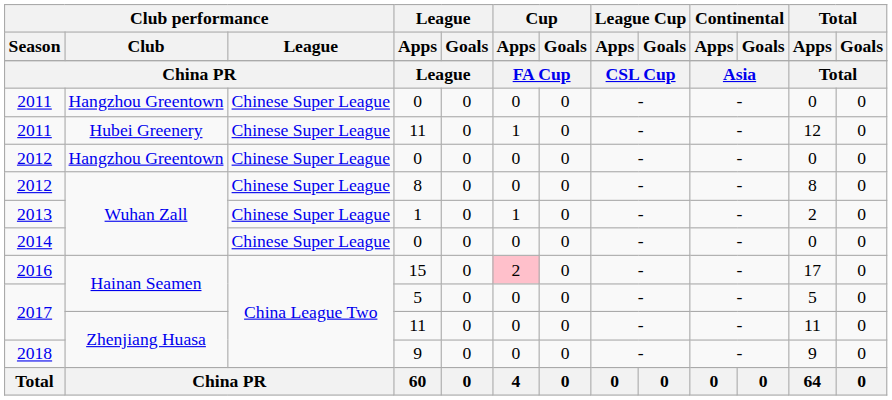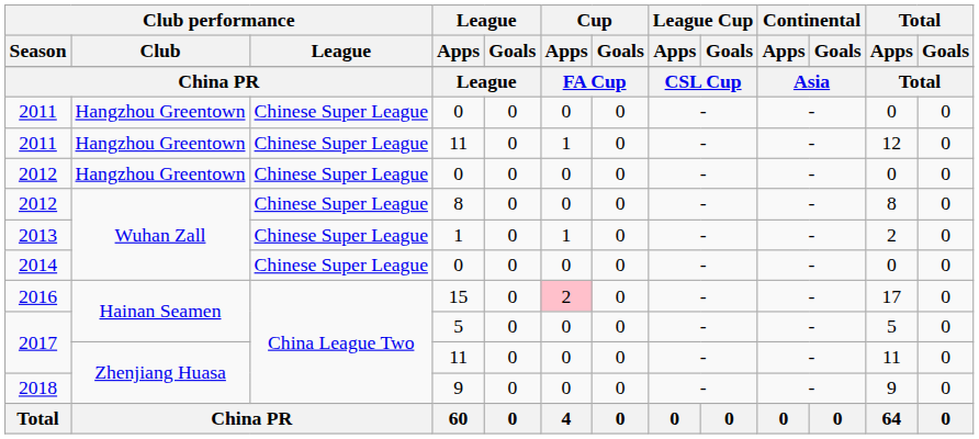2011 / 11 | Club performance / Club: Hubei Greenery -> Hangzhou Greentown
